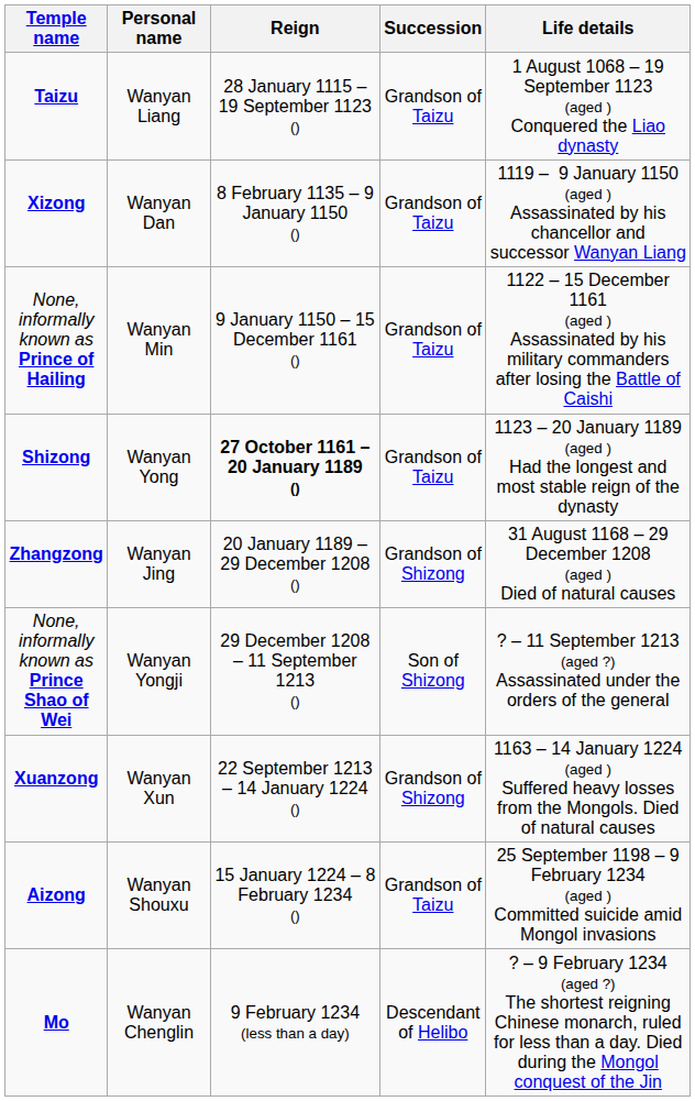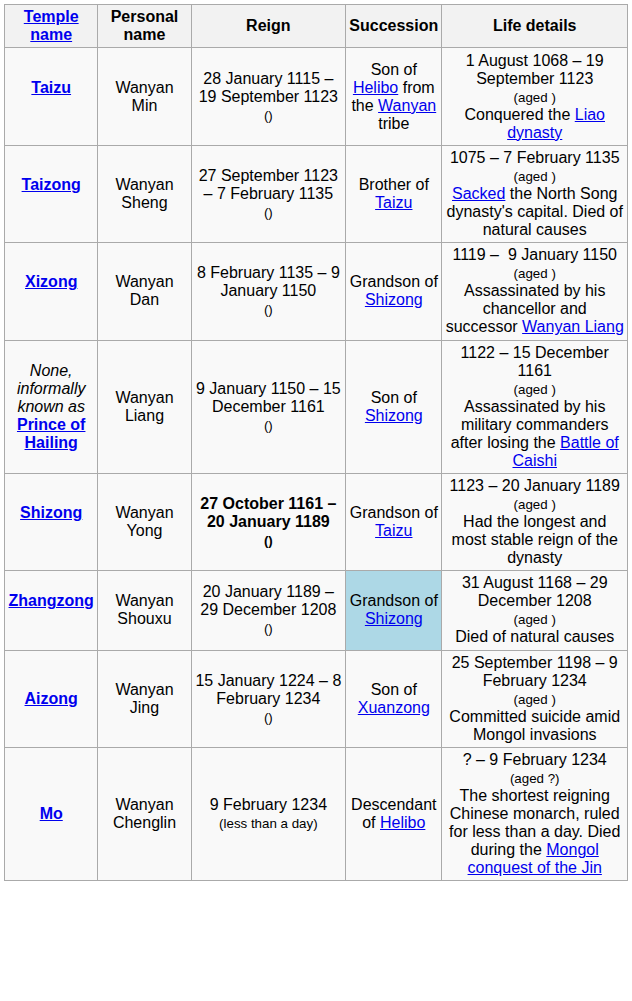Taizu | Personal name: Wanyan Liang -> Wanyan Min
Taizu | Succession: Grandson of Taizu -> Son of Helibo from the Wanyan tribe
+ row: Taizong | Wanyan Sheng | 27 September 1123 – 7 February 1135 () | Brother of Taizu | 1075 – 7 February 1135 (aged ) Sacked the North Song dynasty's capital. Died of natural causes
Xizong | Succession: Grandson of Taizu -> Grandson of Shizong
None, informally known as Prince of Hailing | Personal name: Wanyan Min -> Wanyan Liang
None, informally known as Prince of Hailing | Succession: Grandson of Taizu -> Son of Shizong
Zhangzong | Personal name: Wanyan Jing -> Wanyan Shouxu
Zhangzong | Succession: no background -> lightblue background
- row: None, informally known as Prince Shao of Wei | Wanyan Yongji | 29 December 1208 – 11 September 1213 () | Son of Shizong | ? – 11 September 1213 (aged ?) Assassinated under the orders of the general
- row: Xuanzong | Wanyan Xun | 22 September 1213 – 14 January 1224 () | Grandson of Shizong | 1163 – 14 January 1224 (aged ) Suffered heavy losses from the Mongols. Died of natural causes
Aizong | Personal name: Wanyan Shouxu -> Wanyan Jing
Aizong | Succession: Grandson of Taizu -> Son of Xuanzong
